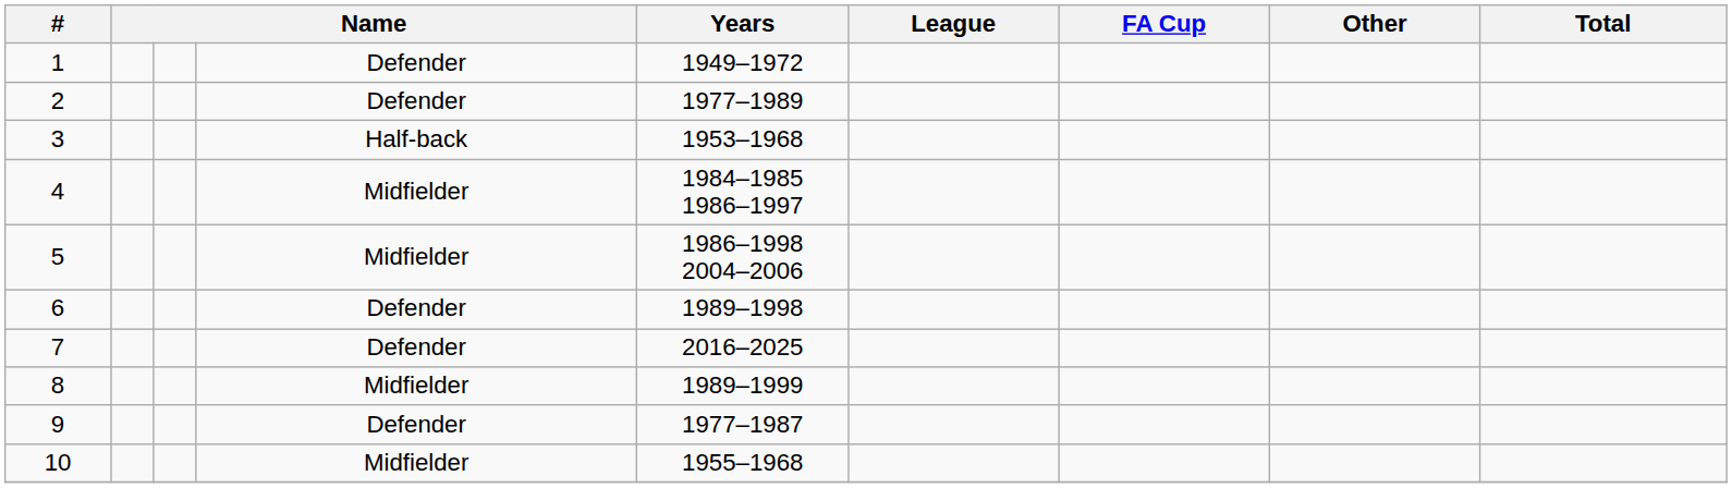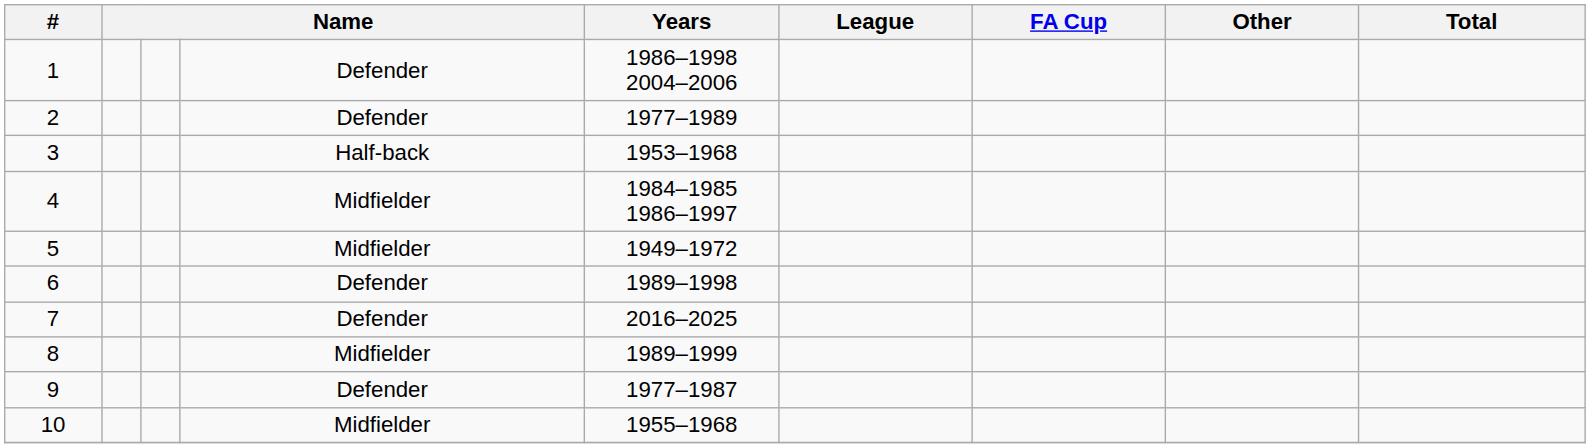1 | Years: 1949–1972 -> 1986–1998 2004–2006
5 | Years: 1986–1998 2004–2006 -> 1949–1972
